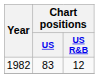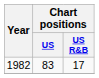1982 | Chart positions / US R&B: 12 -> 17
